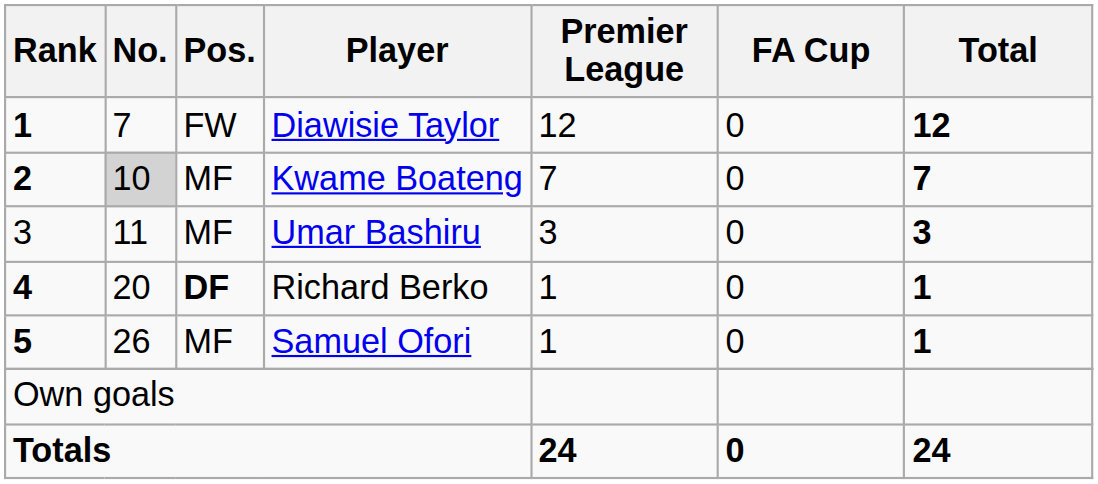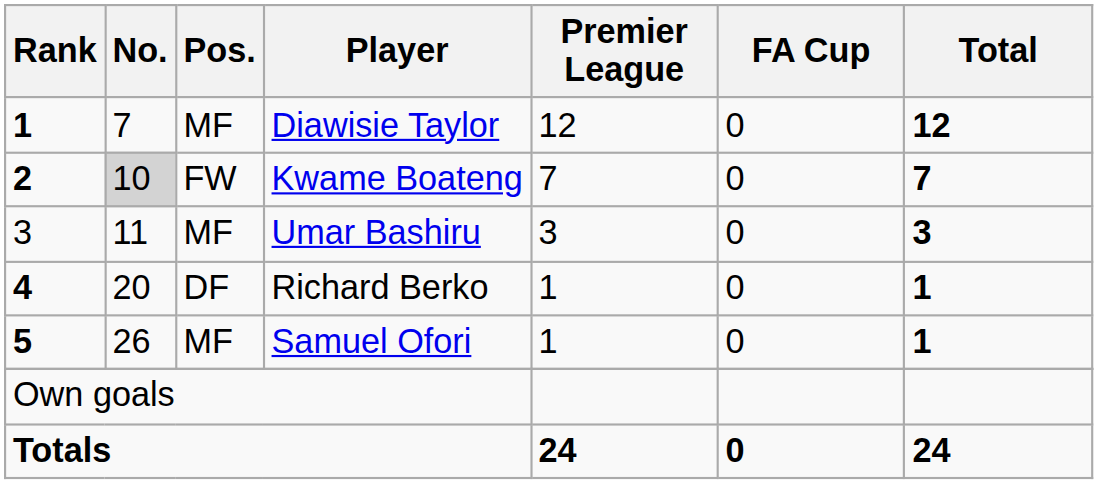Diawisie Taylor | Pos.: FW -> MF
Kwame Boateng | Pos.: MF -> FW
Richard Berko | Pos.: bold -> normal
